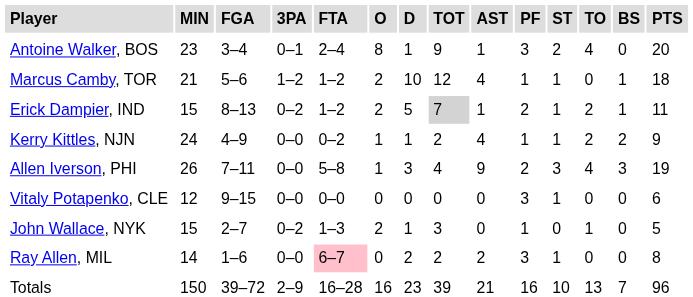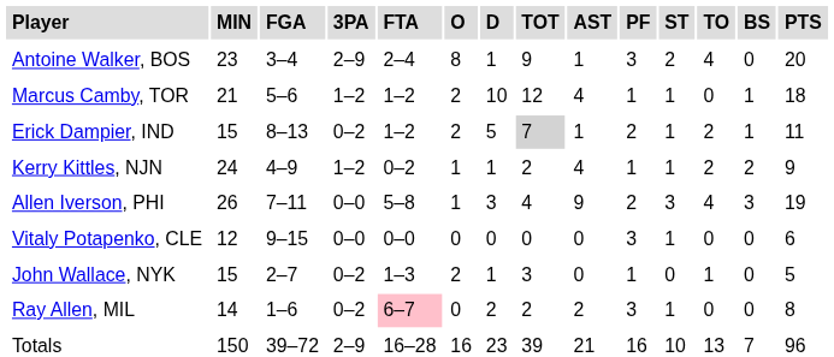Antoine Walker, BOS | 3PA: 0–1 -> 2–9
Kerry Kittles, NJN | 3PA: 0–0 -> 1–2
Ray Allen, MIL | 3PA: 0–0 -> 0–2
